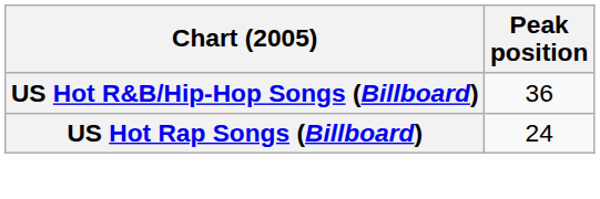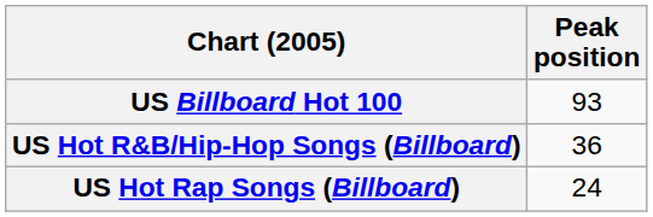+ row: US Billboard Hot 100 | 93
